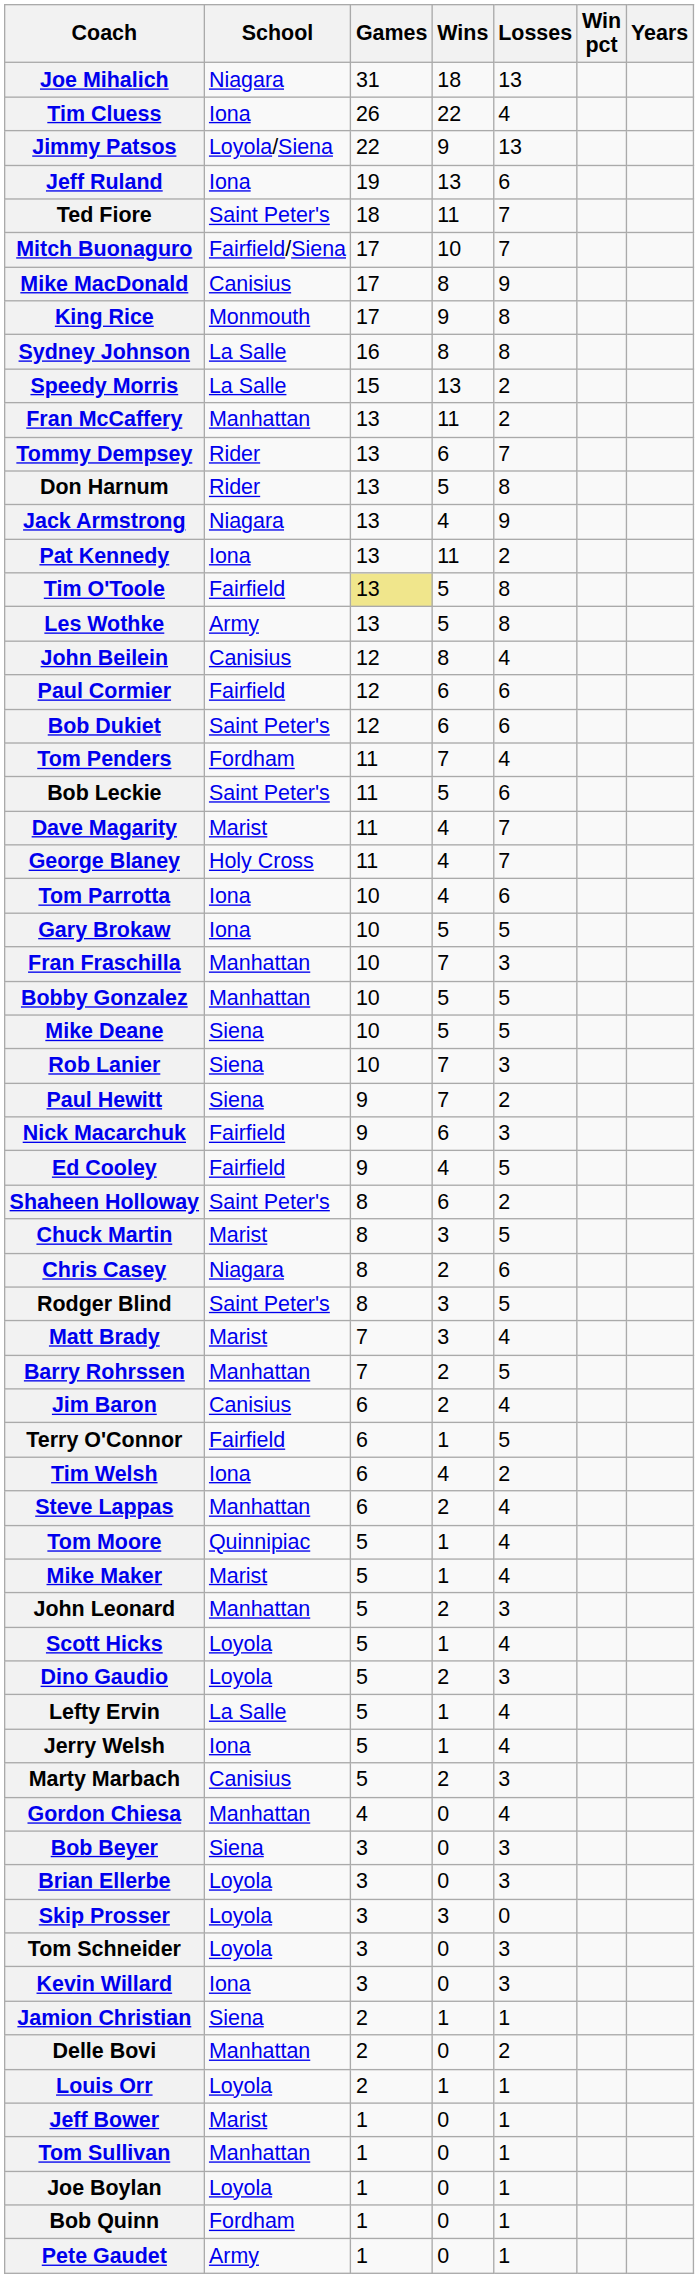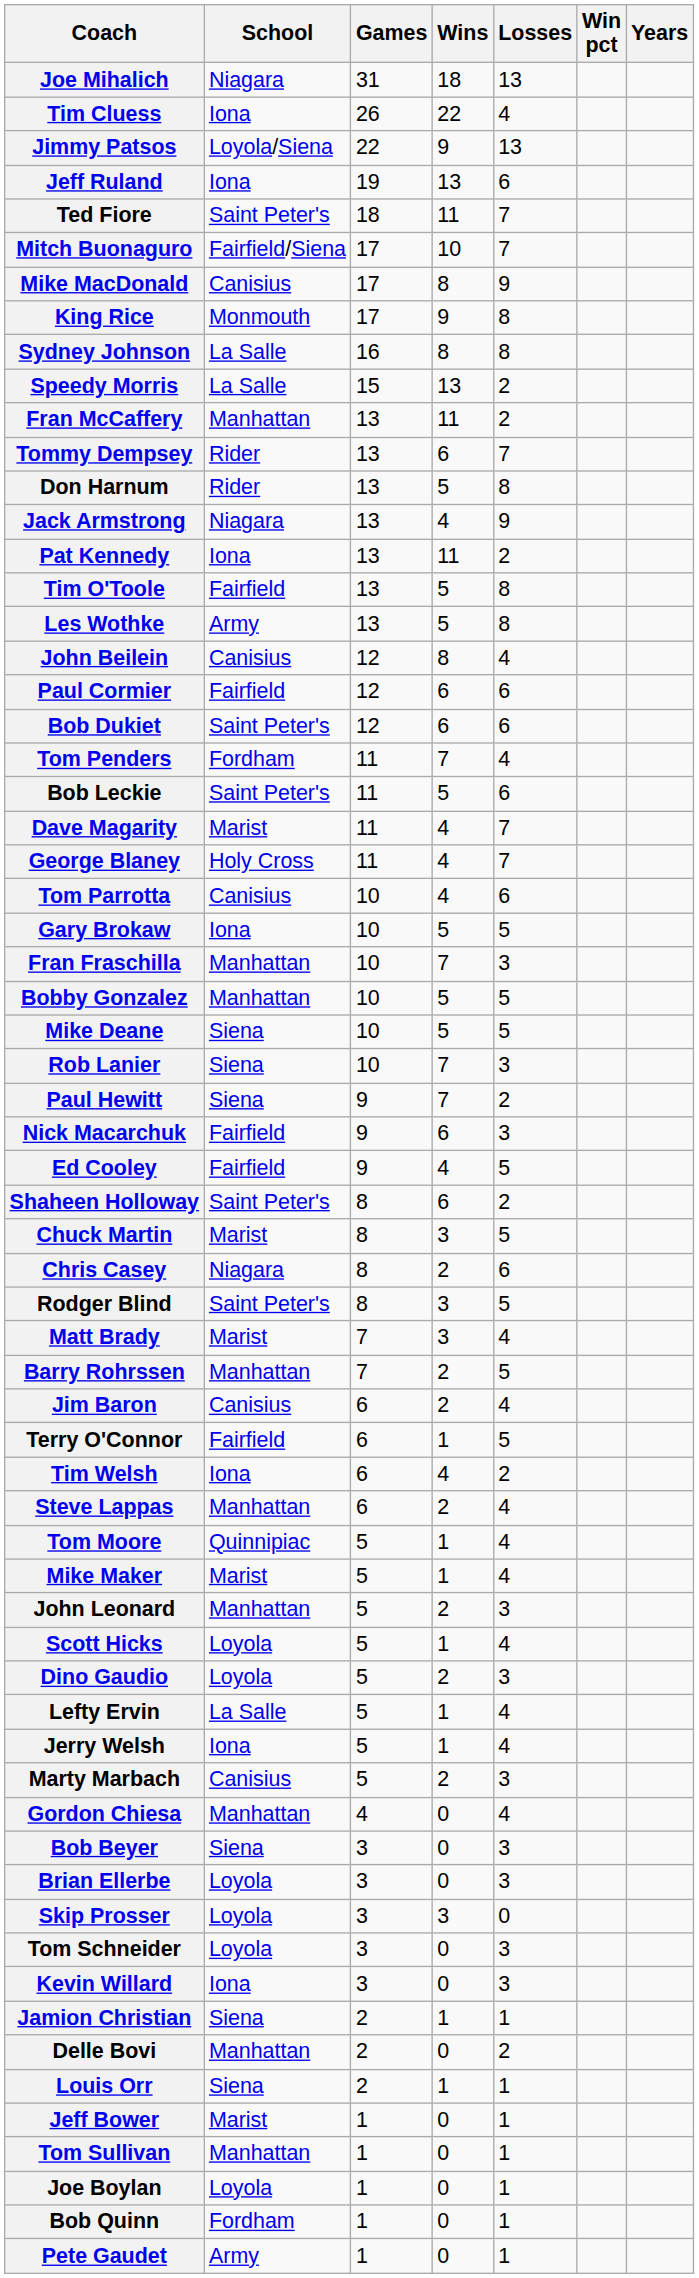Tim O'Toole | Games: khaki background -> no background
Tom Parrotta | School: Iona -> Canisius
Louis Orr | School: Loyola -> Siena
